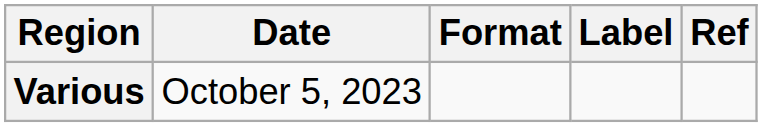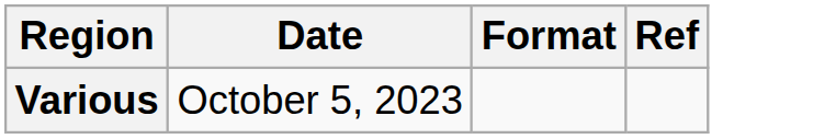- column: Label
